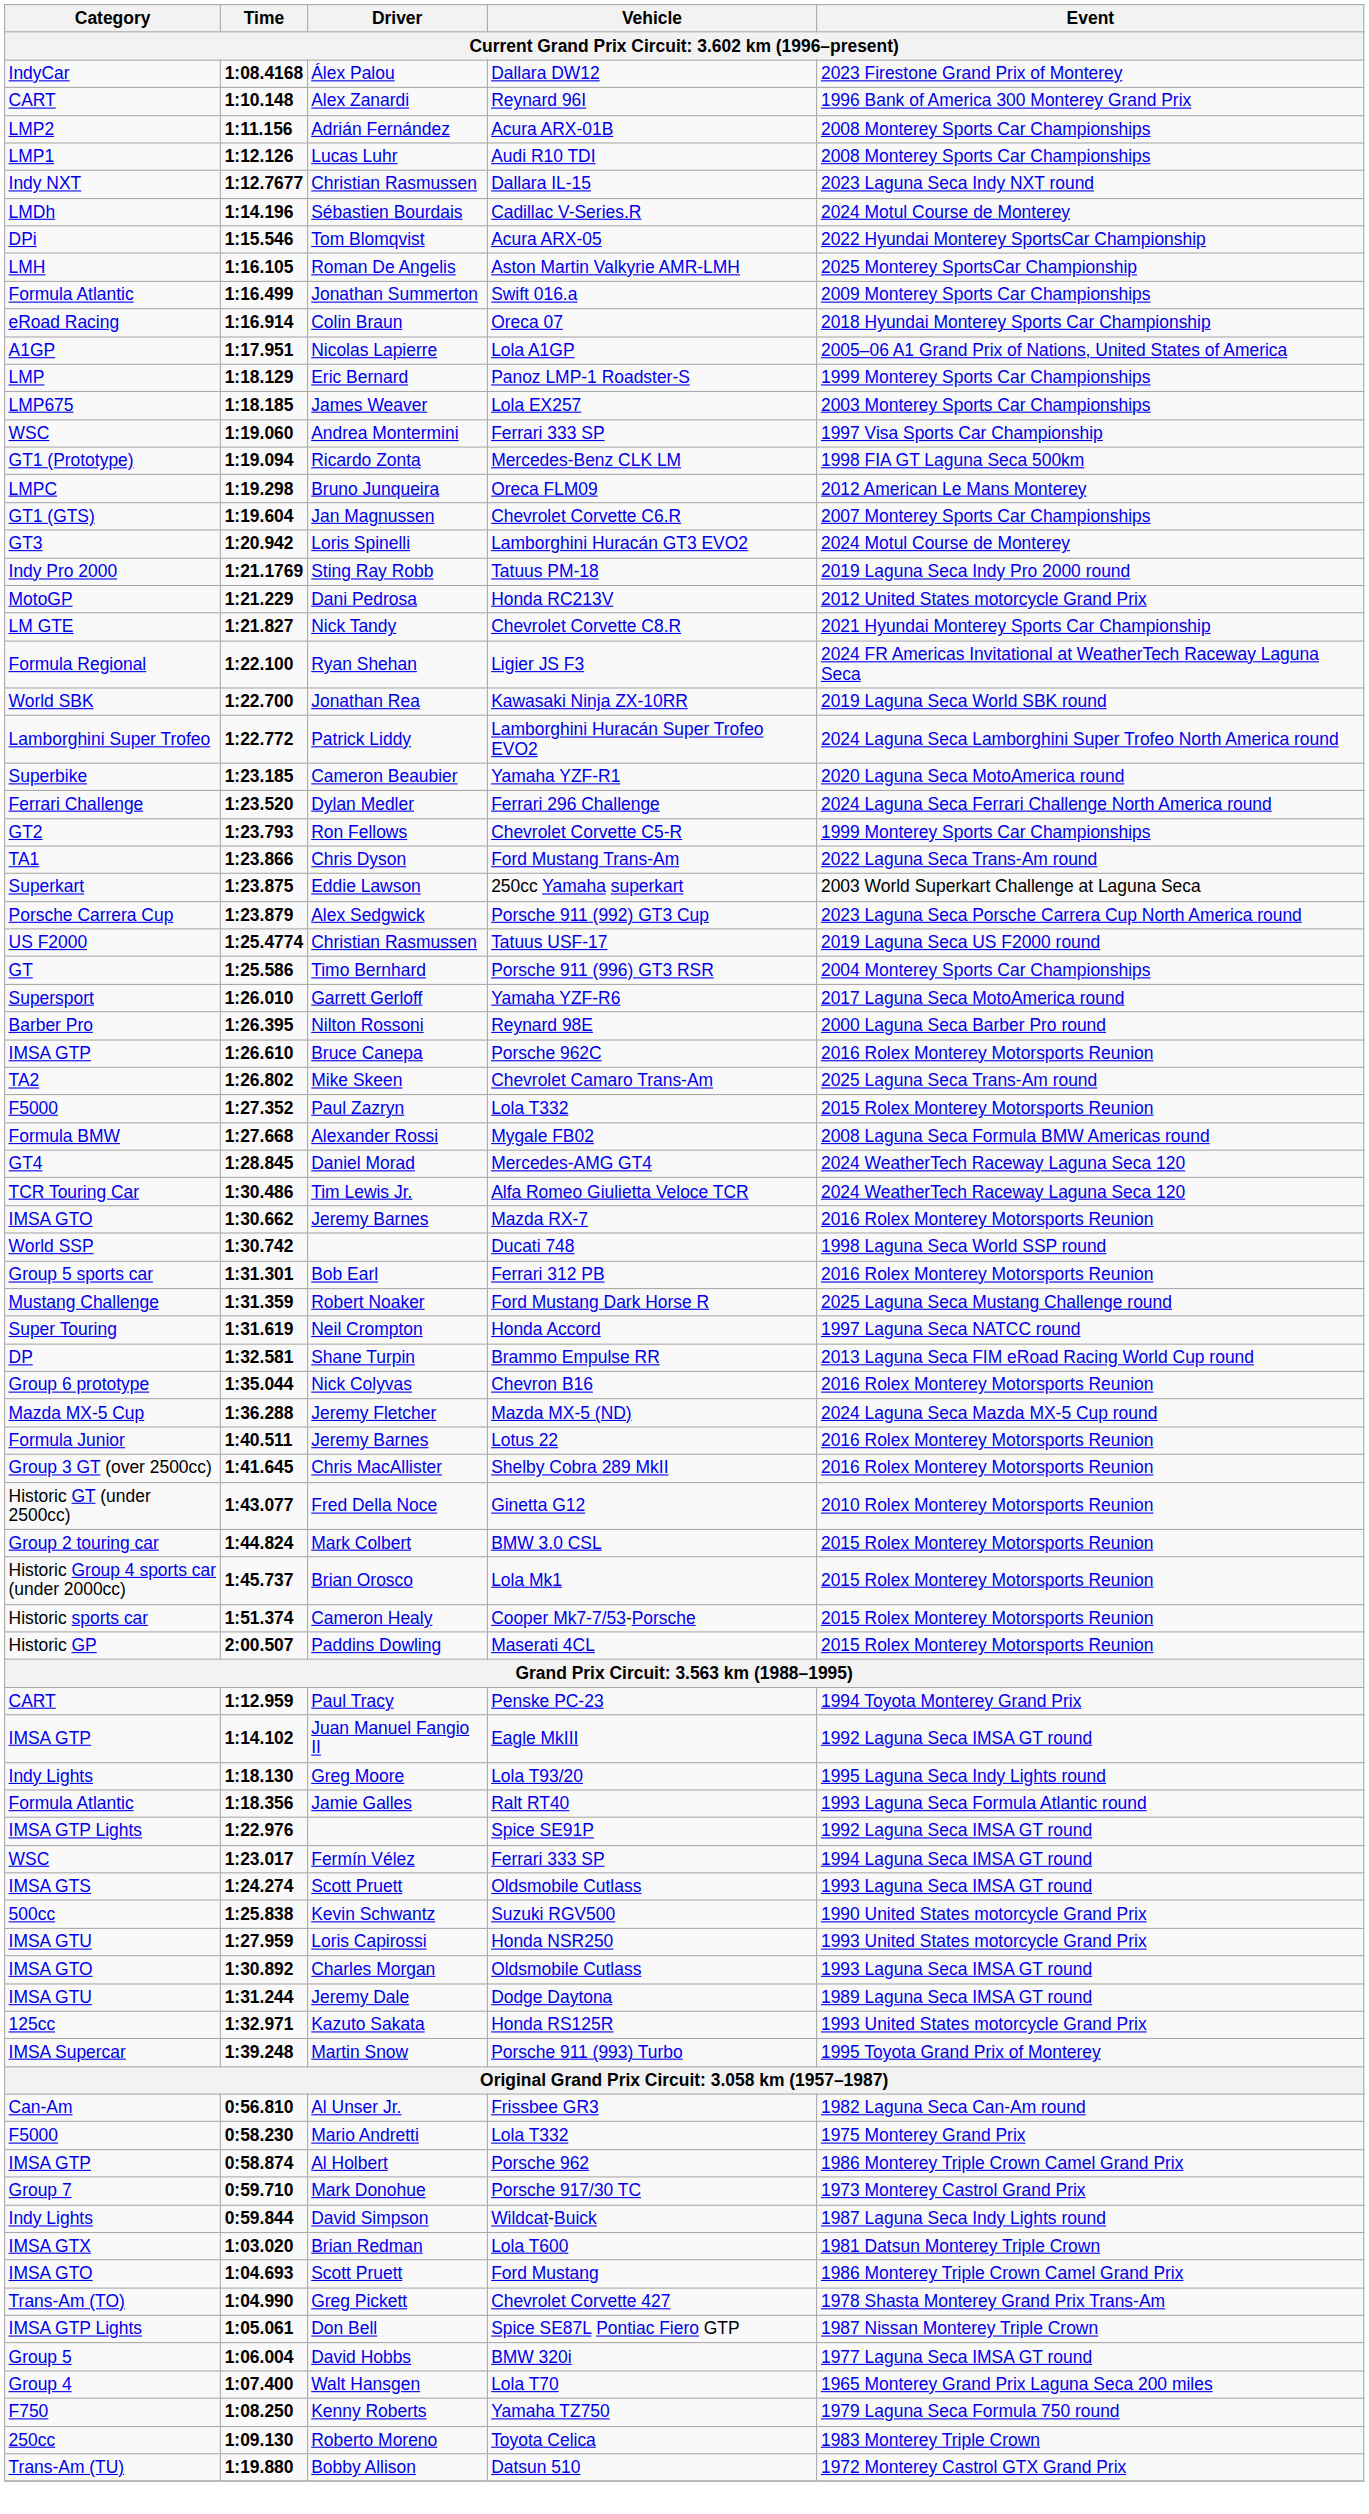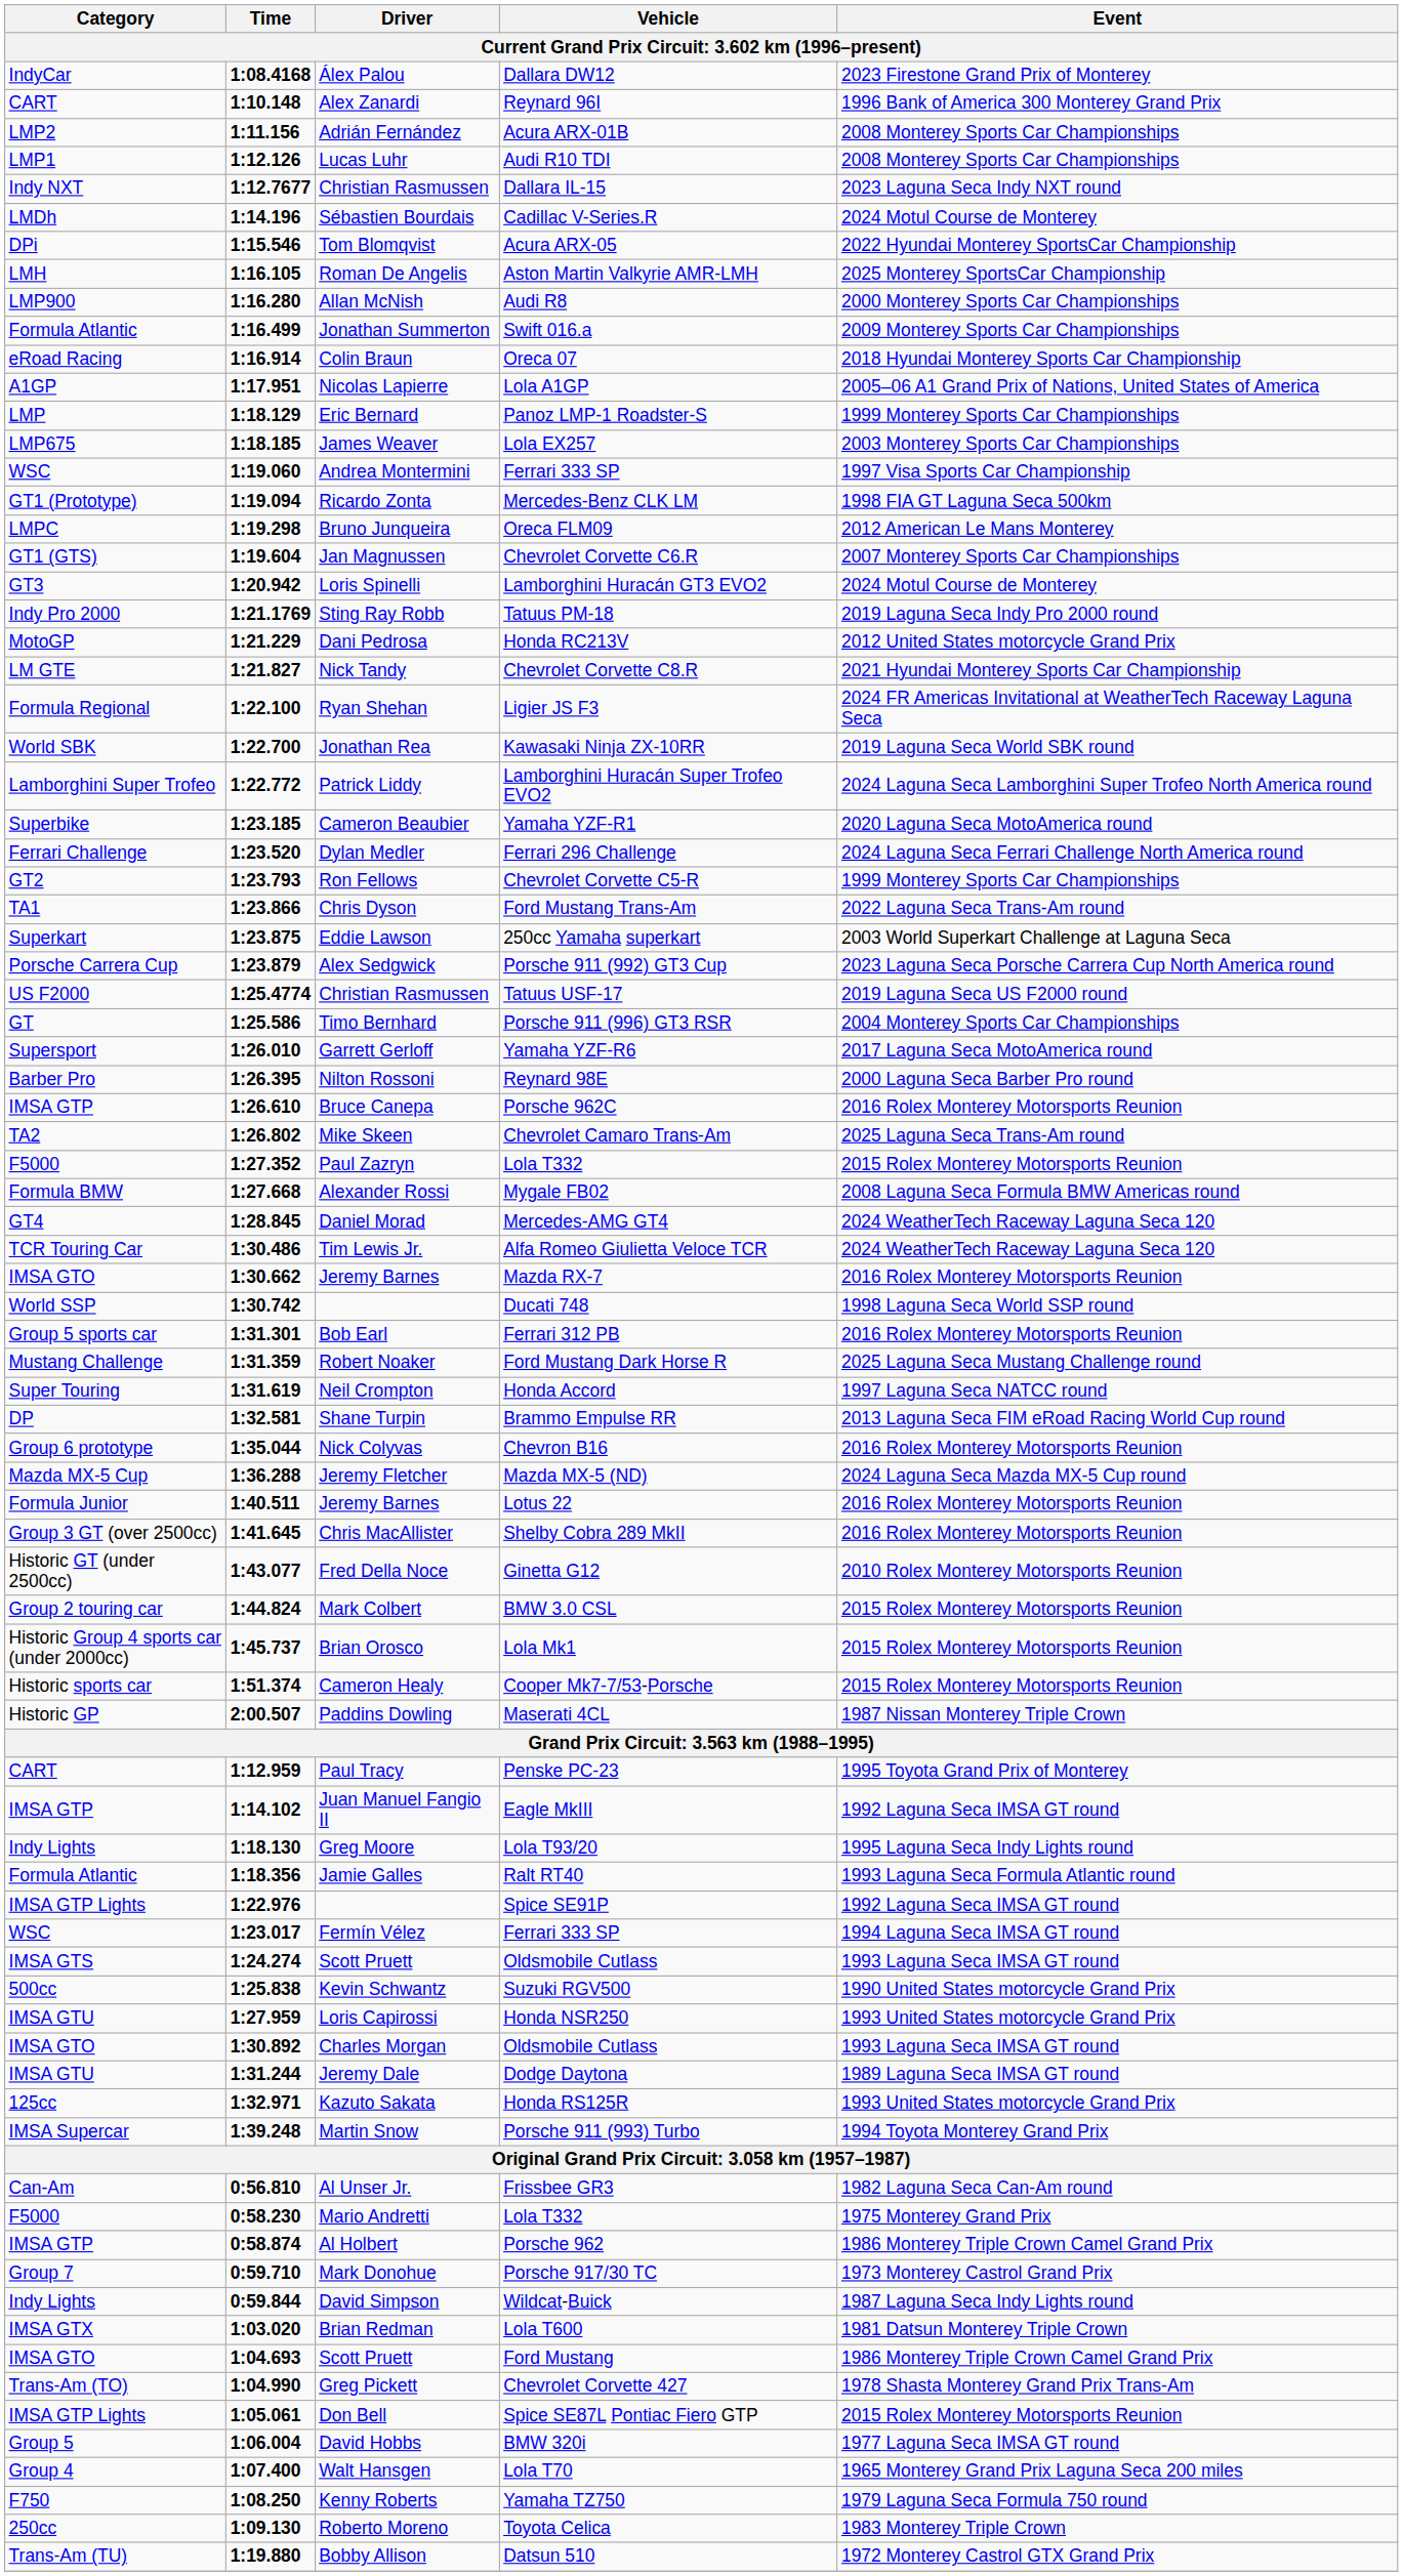+ row: LMP900 | 1:16.280 | Allan McNish | Audi R8 | 2000 Monterey Sports Car Championships
Maserati 4CL | Event: 2015 Rolex Monterey Motorsports Reunion -> 1987 Nissan Monterey Triple Crown
Penske PC-23 | Event: 1994 Toyota Monterey Grand Prix -> 1995 Toyota Grand Prix of Monterey
Porsche 911 (993) Turbo | Event: 1995 Toyota Grand Prix of Monterey -> 1994 Toyota Monterey Grand Prix
Spice SE87L Pontiac Fiero GTP | Event: 1987 Nissan Monterey Triple Crown -> 2015 Rolex Monterey Motorsports Reunion
